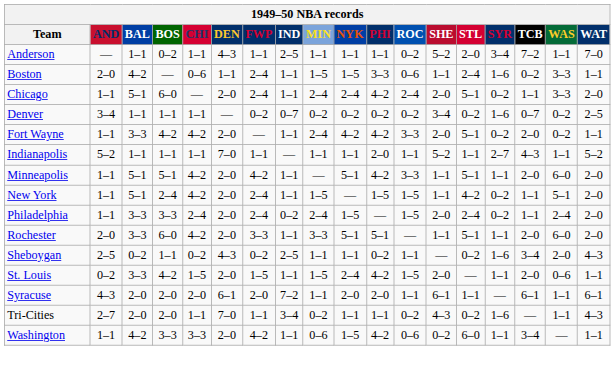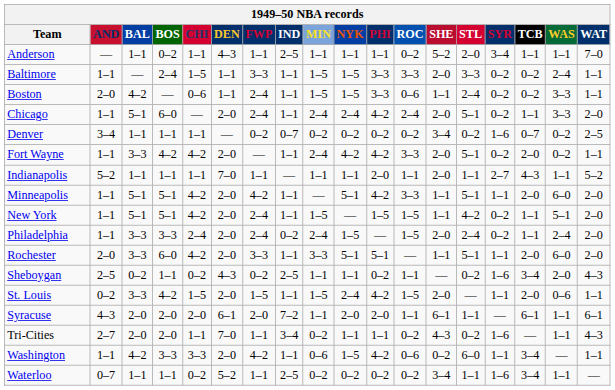Anderson | TCB: 7–2 -> 1–1
+ row: Baltimore | 1–1 | — | 2–4 | 1–5 | 1–1 | 3–3 | 1–1 | 1–5 | 1–5 | 3–3 | 3–3 | 2–0 | 3–3 | 0–2 | 0–2 | 2–4 | 1–1
Boston | SYR: 1–6 -> 0–2
Indianapolis | SHE: 5–2 -> 2–0
New York | BOS: 2–4 -> 5–1
+ row: Waterloo | 0–7 | 1–1 | 1–1 | 0–2 | 5–2 | 1–1 | 2–5 | 0–2 | 0–2 | 0–2 | 0–2 | 3–4 | 1–1 | 1–6 | 3–4 | 1–1 | —
